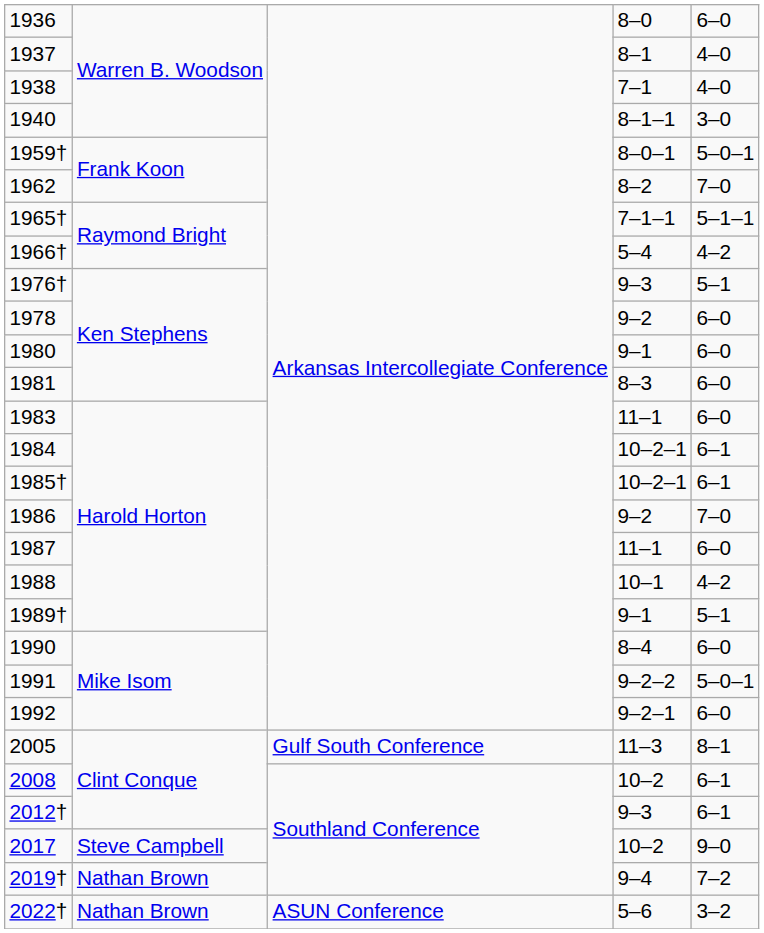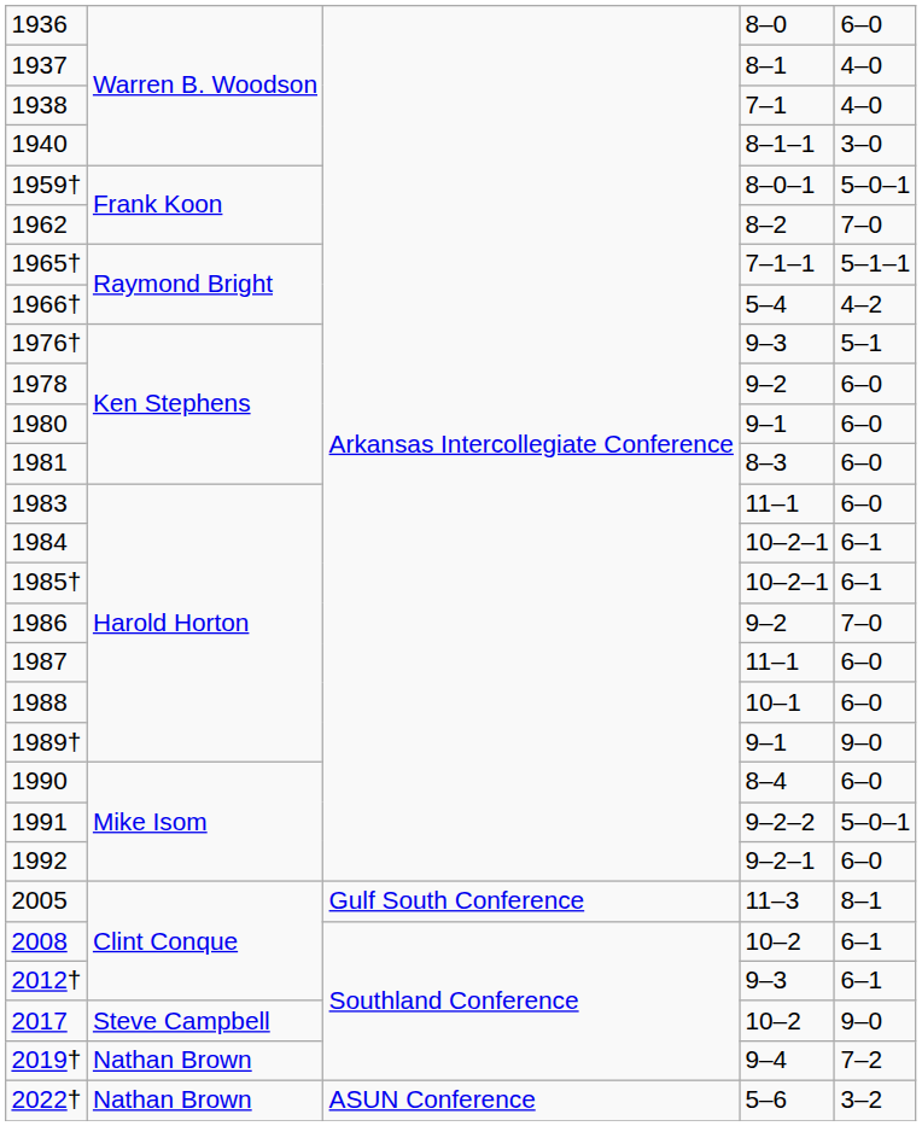1988 | column 5: 4–2 -> 6–0
1989† | column 5: 5–1 -> 9–0
